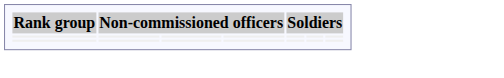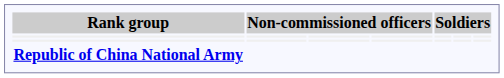+ row: Republic of China National Army
